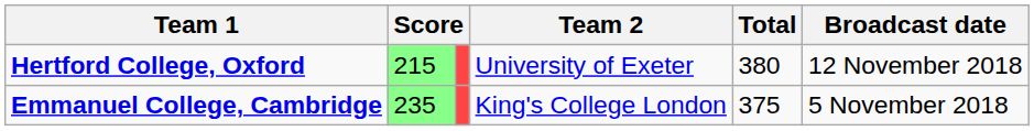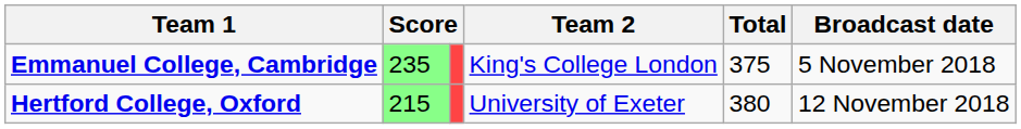rows swapped: Emmanuel College, Cambridge <-> Hertford College, Oxford
